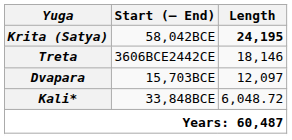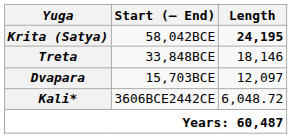Treta | Start (– End): 3606BCE2442CE -> 33,848BCE
Kali* | Start (– End): 33,848BCE -> 3606BCE2442CE
